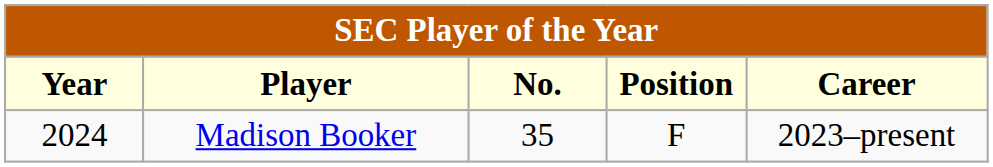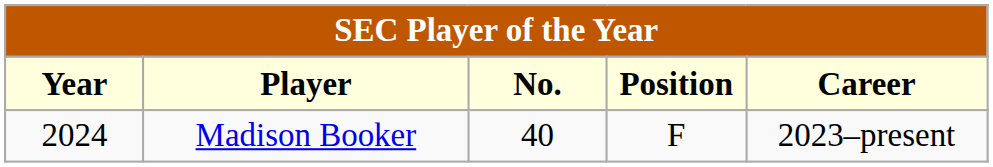Madison Booker | No.: 35 -> 40
